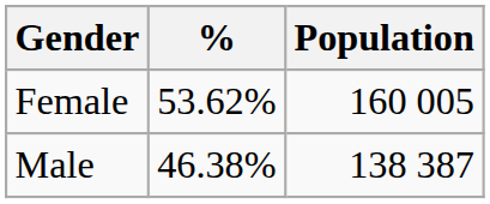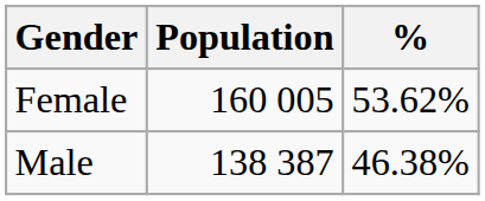columns swapped: Population <-> %
